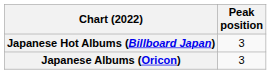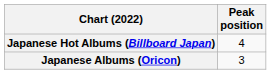Japanese Hot Albums (Billboard Japan) | Peak position: 3 -> 4
